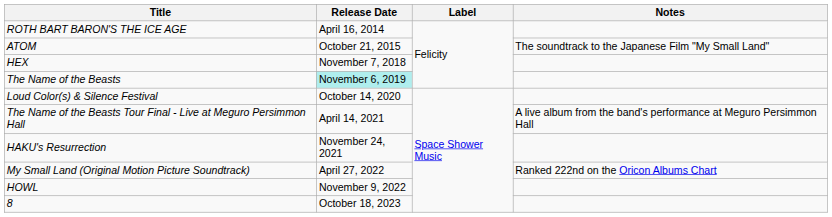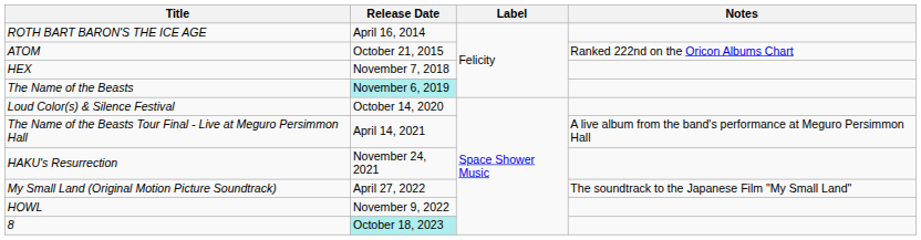ATOM | Notes: The soundtrack to the Japanese Film "My Small Land" -> Ranked 222nd on the Oricon Albums Chart
My Small Land (Original Motion Picture Soundtrack) | Notes: Ranked 222nd on the Oricon Albums Chart -> The soundtrack to the Japanese Film "My Small Land"
8 | Release Date: no background -> paleturquoise background
